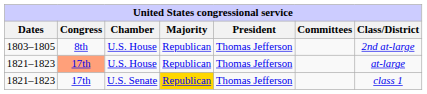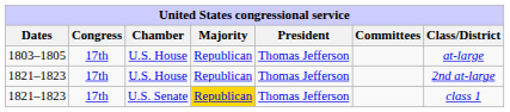1803–1805 | Congress: 8th -> 17th
1803–1805 | Class/District: 2nd at-large -> at-large
1821–1823 / U.S. House | Congress: lightsalmon background -> no background
1821–1823 / U.S. House | Class/District: at-large -> 2nd at-large
